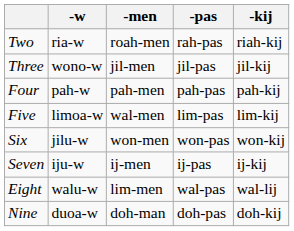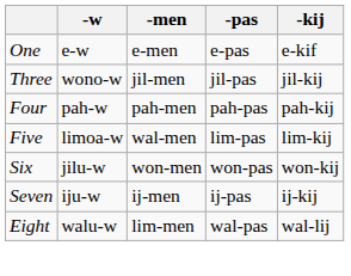+ row: One | e-w | e-men | e-pas | e-kif
- row: Two | ria-w | roah-men | rah-pas | riah-kij
- row: Nine | duoa-w | doh-man | doh-pas | doh-kij
